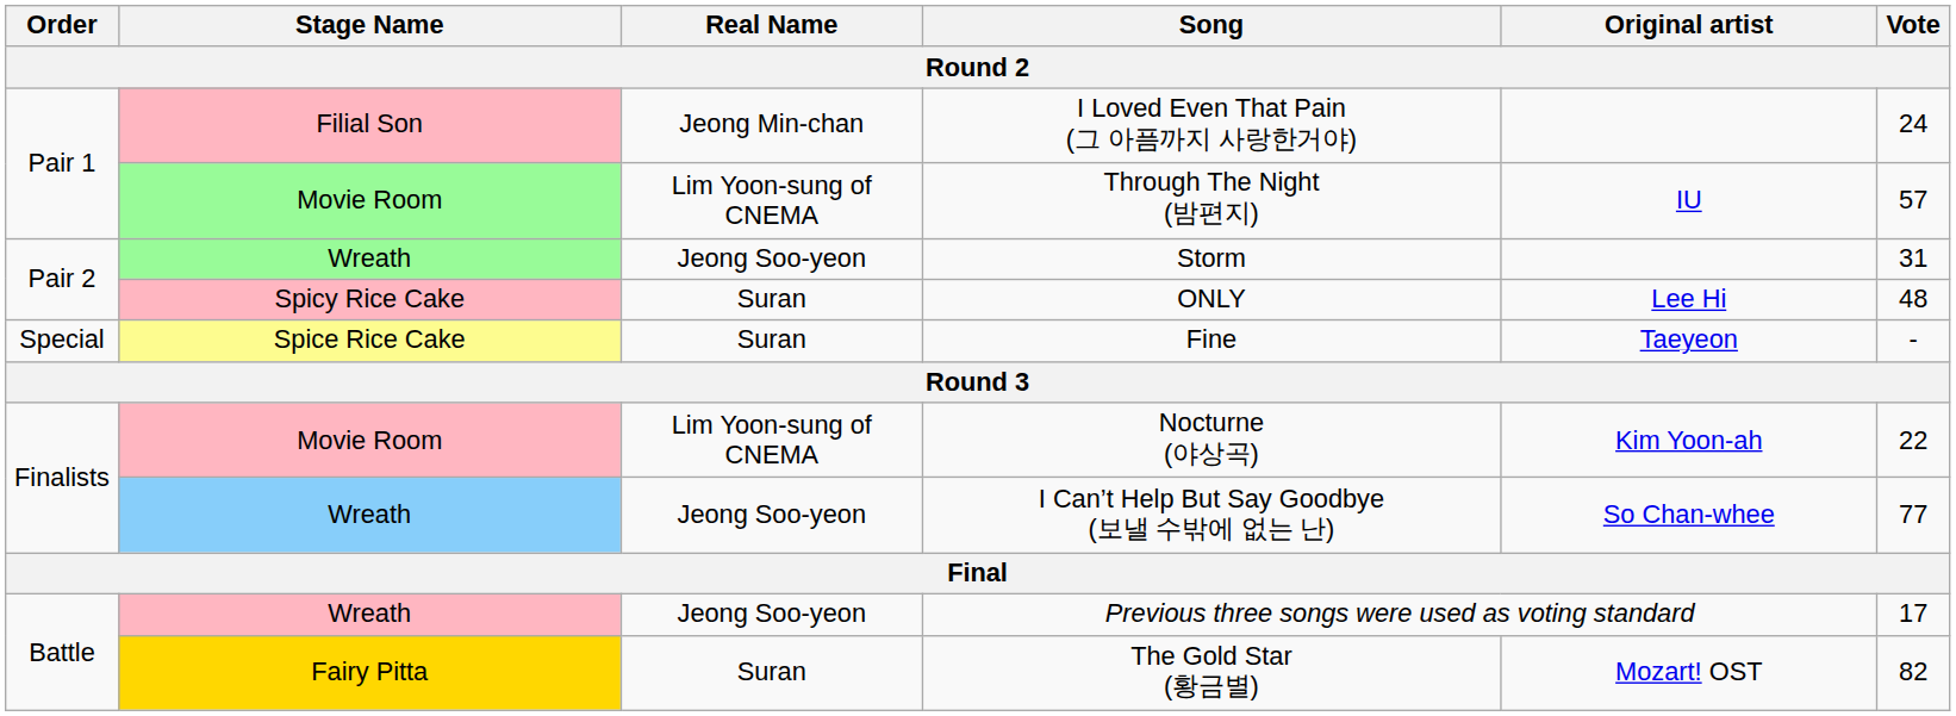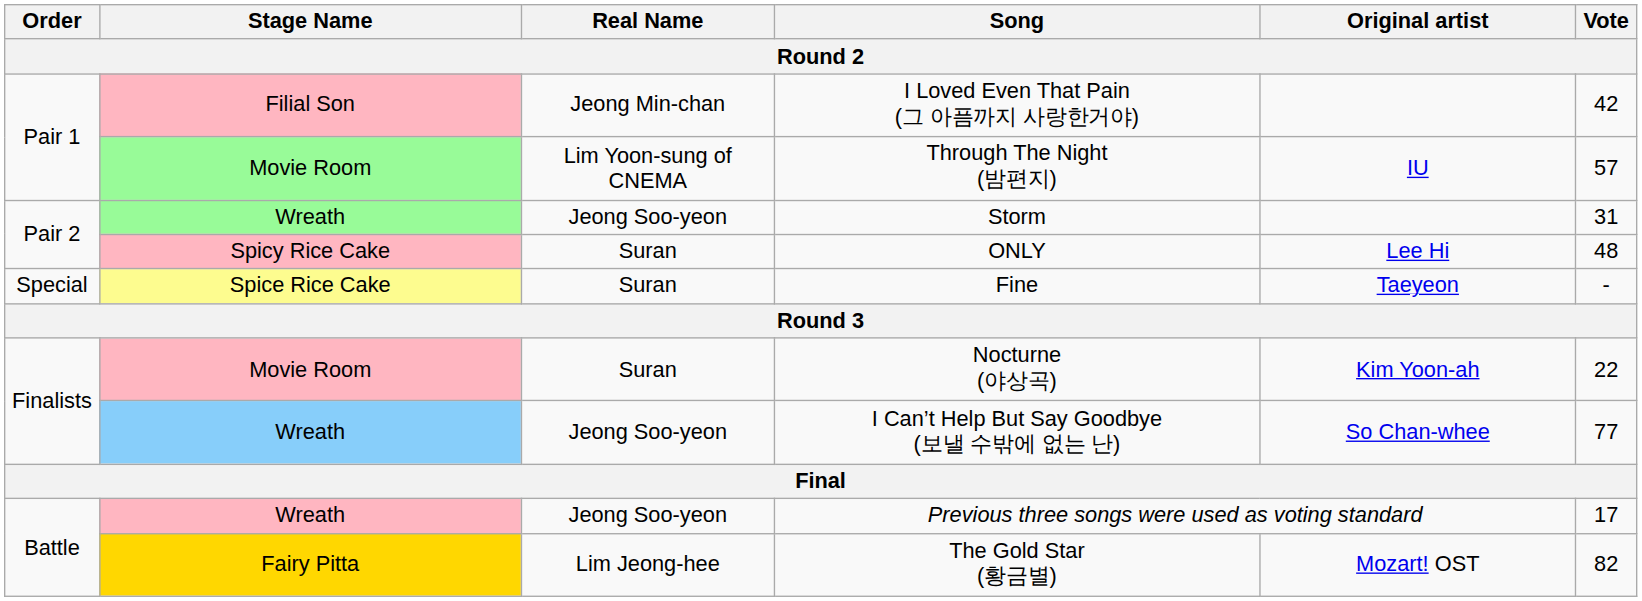I Loved Even That Pain (그 아픔까지 사랑한거야) | Vote: 24 -> 42
Nocturne (야상곡) | Real Name: Lim Yoon-sung of CNEMA -> Suran
The Gold Star (황금별) | Real Name: Suran -> Lim Jeong-hee
